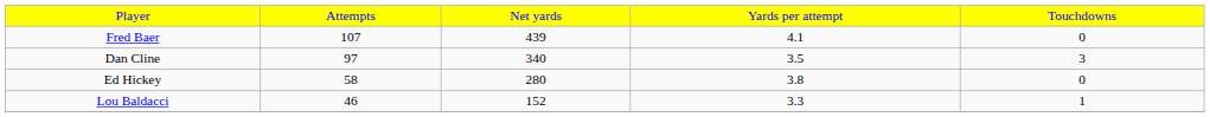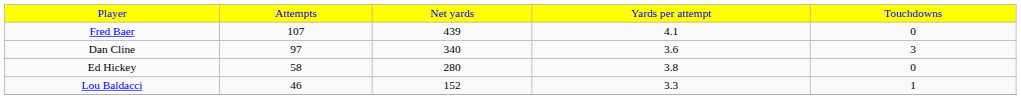Dan Cline | column 4: 3.5 -> 3.6
